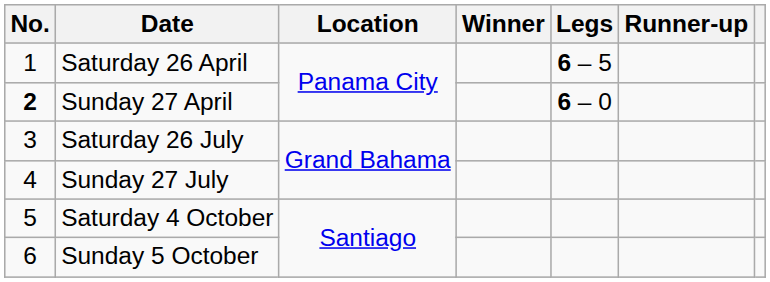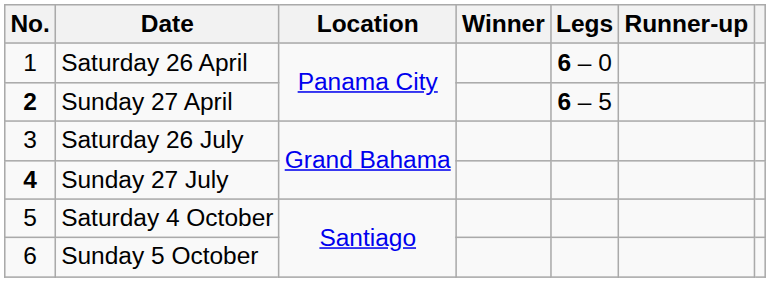Saturday 26 April | Legs: 6 – 5 -> 6 – 0
Sunday 27 April | Legs: 6 – 0 -> 6 – 5
Sunday 27 July | No.: normal -> bold
